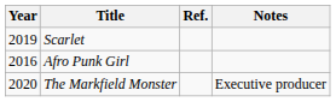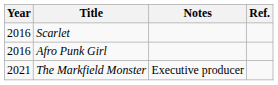columns swapped: Notes <-> Ref.
Scarlet | Year: 2019 -> 2016
The Markfield Monster | Year: 2020 -> 2021
